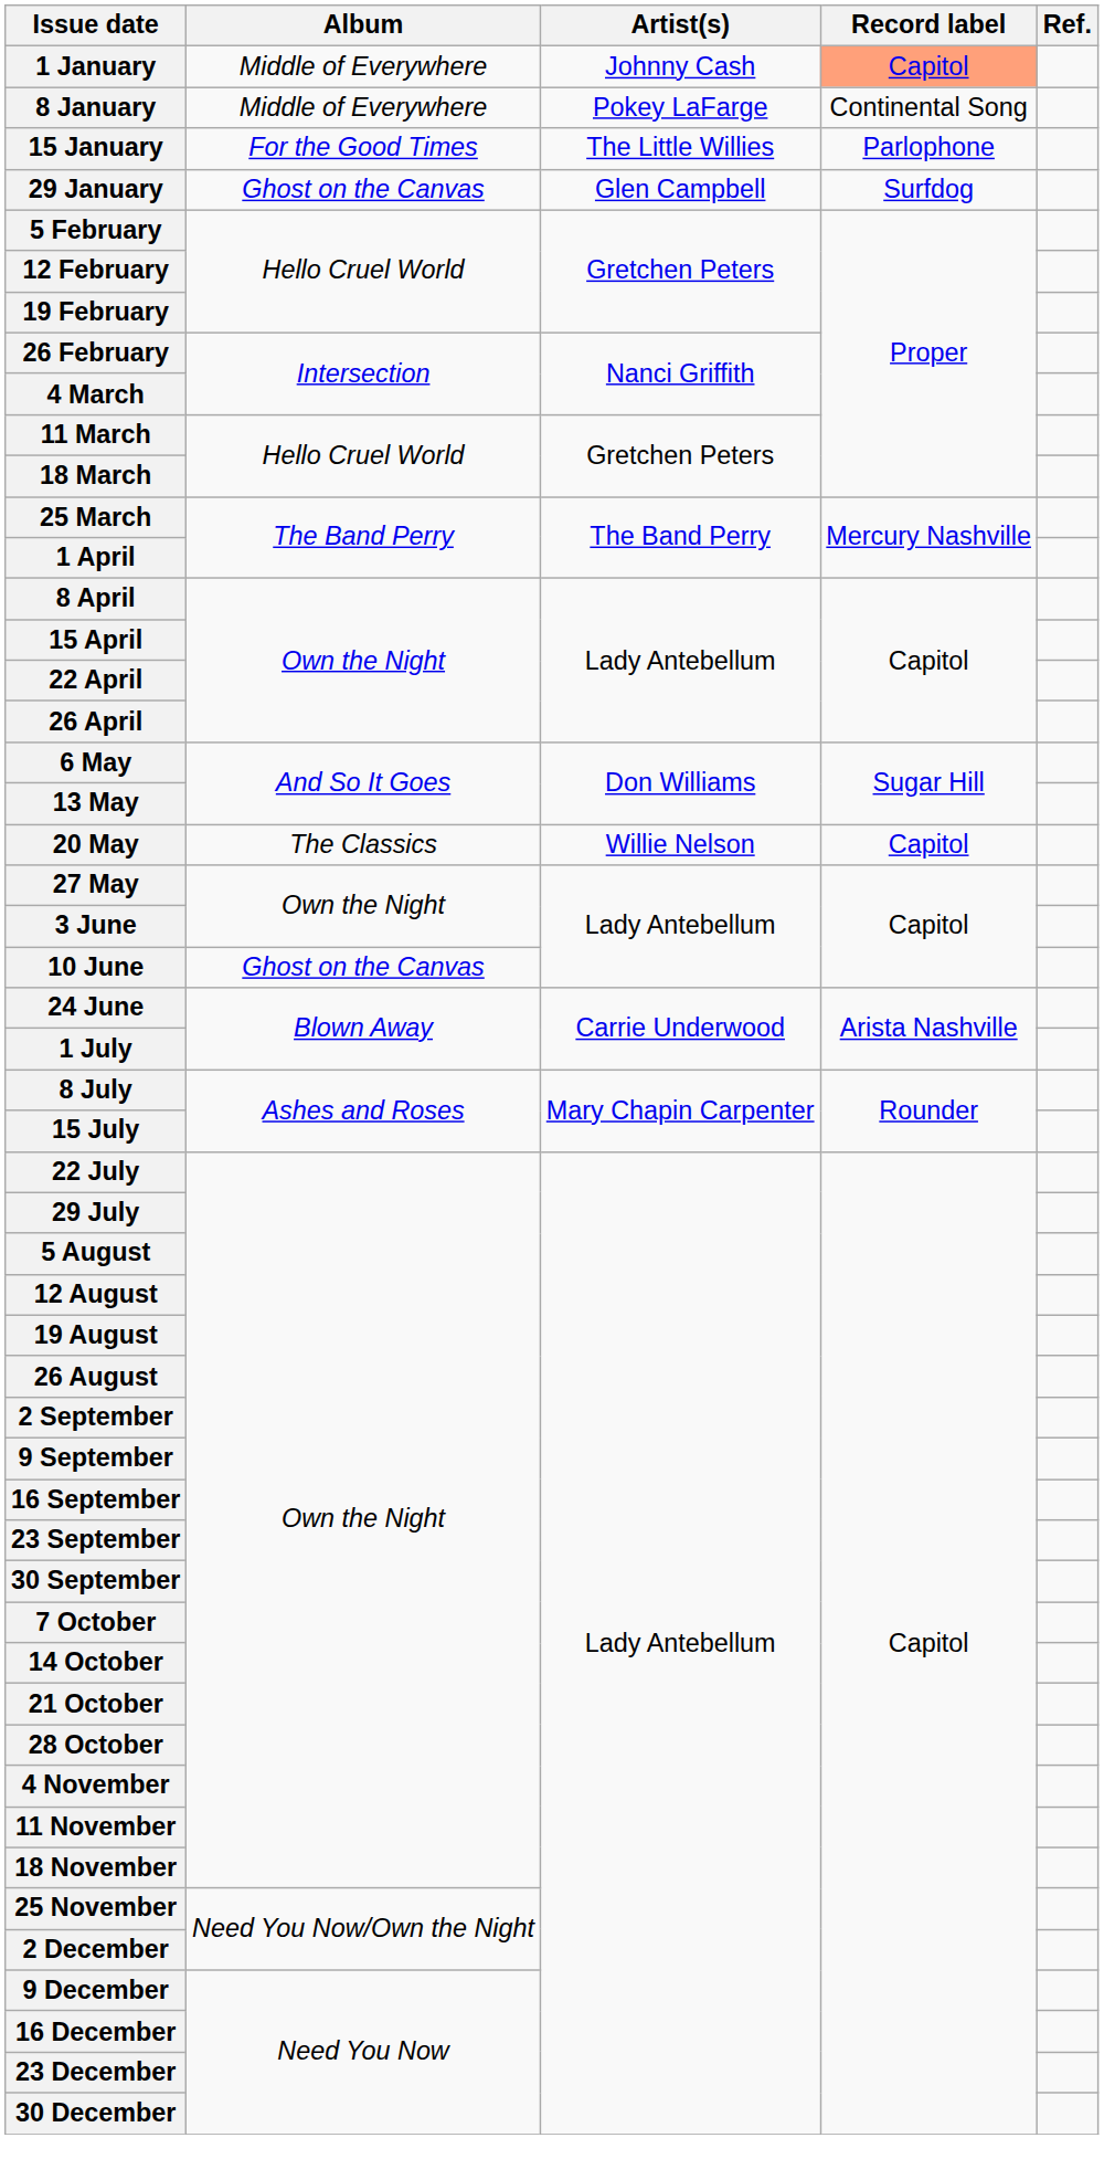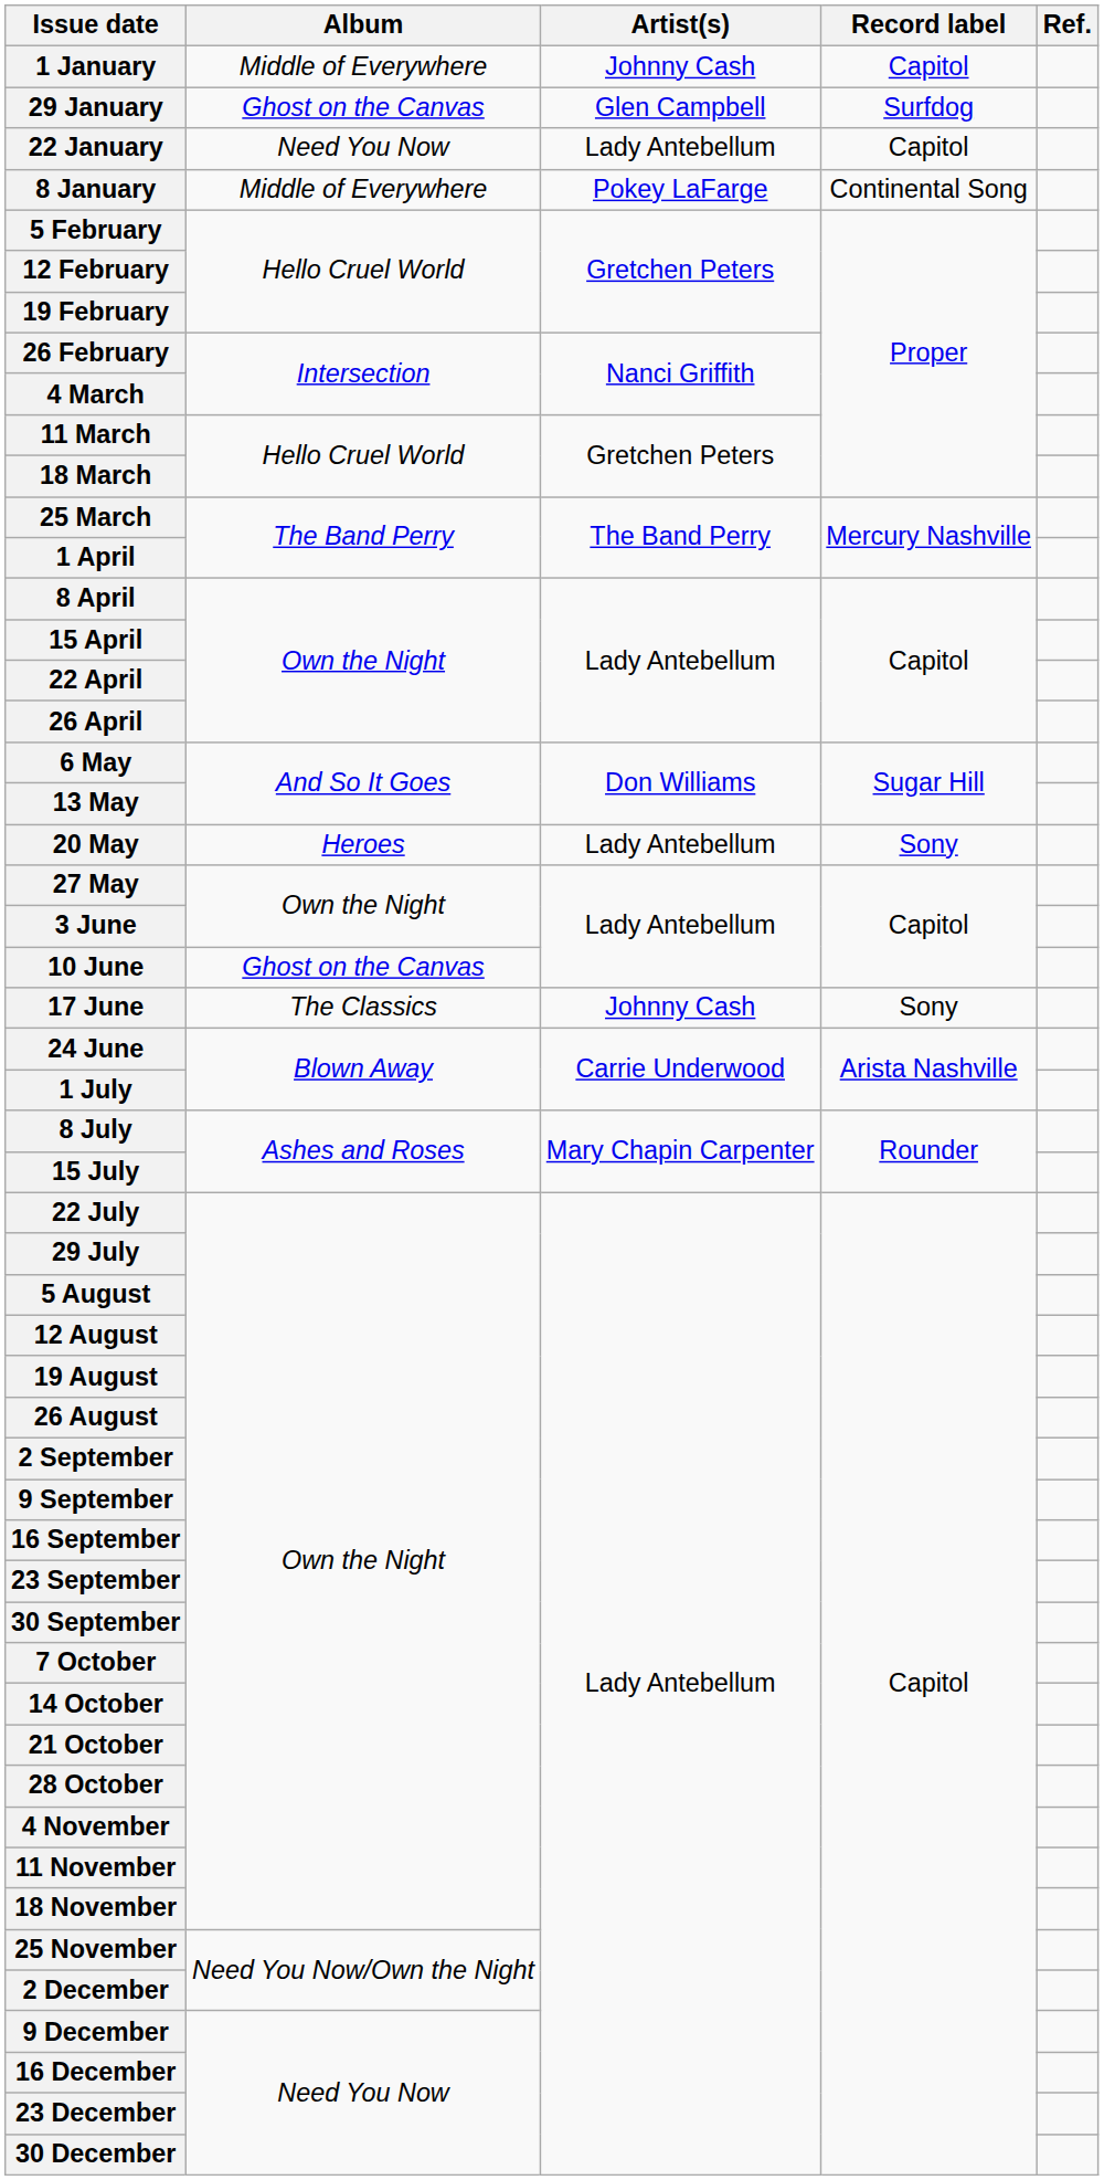1 January | Record label: lightsalmon background -> no background
rows swapped: 8 January <-> 29 January
- row: 15 January | For the Good Times | The Little Willies | Parlophone
+ row: 22 January | Need You Now | Lady Antebellum | Capitol
20 May | Album: The Classics -> Heroes
20 May | Artist(s): Willie Nelson -> Lady Antebellum
20 May | Record label: Capitol -> Sony
+ row: 17 June | The Classics | Johnny Cash | Sony
